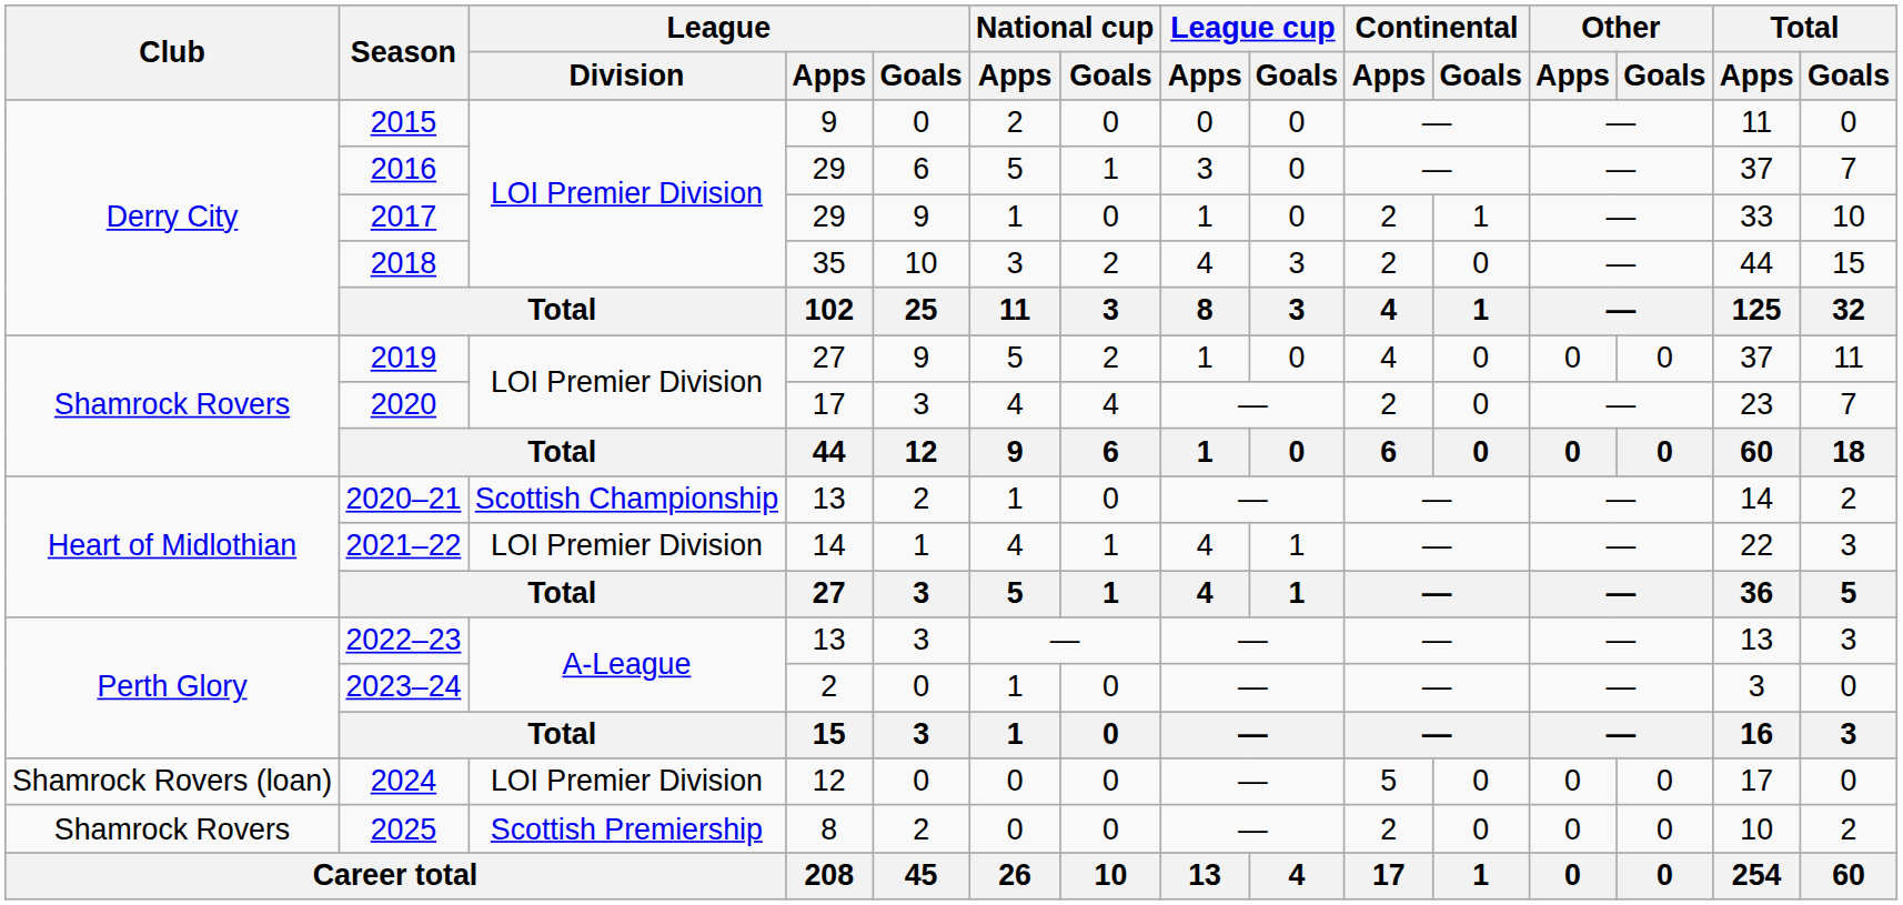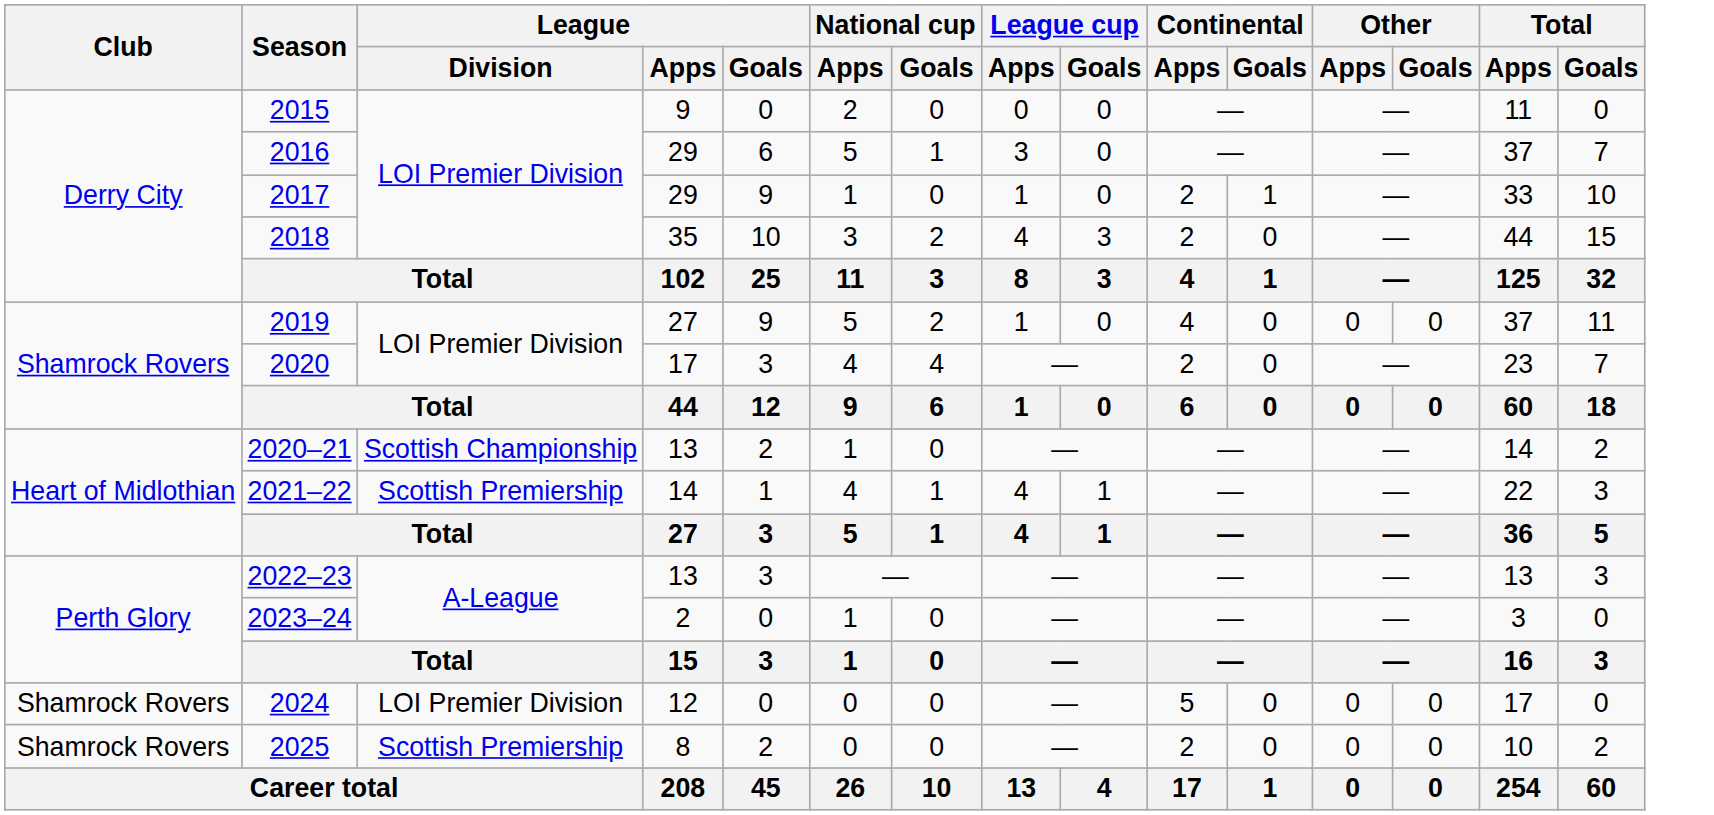2021–22 | League / Division: LOI Premier Division -> Scottish Premiership
2024 | Club: Shamrock Rovers (loan) -> Shamrock Rovers
